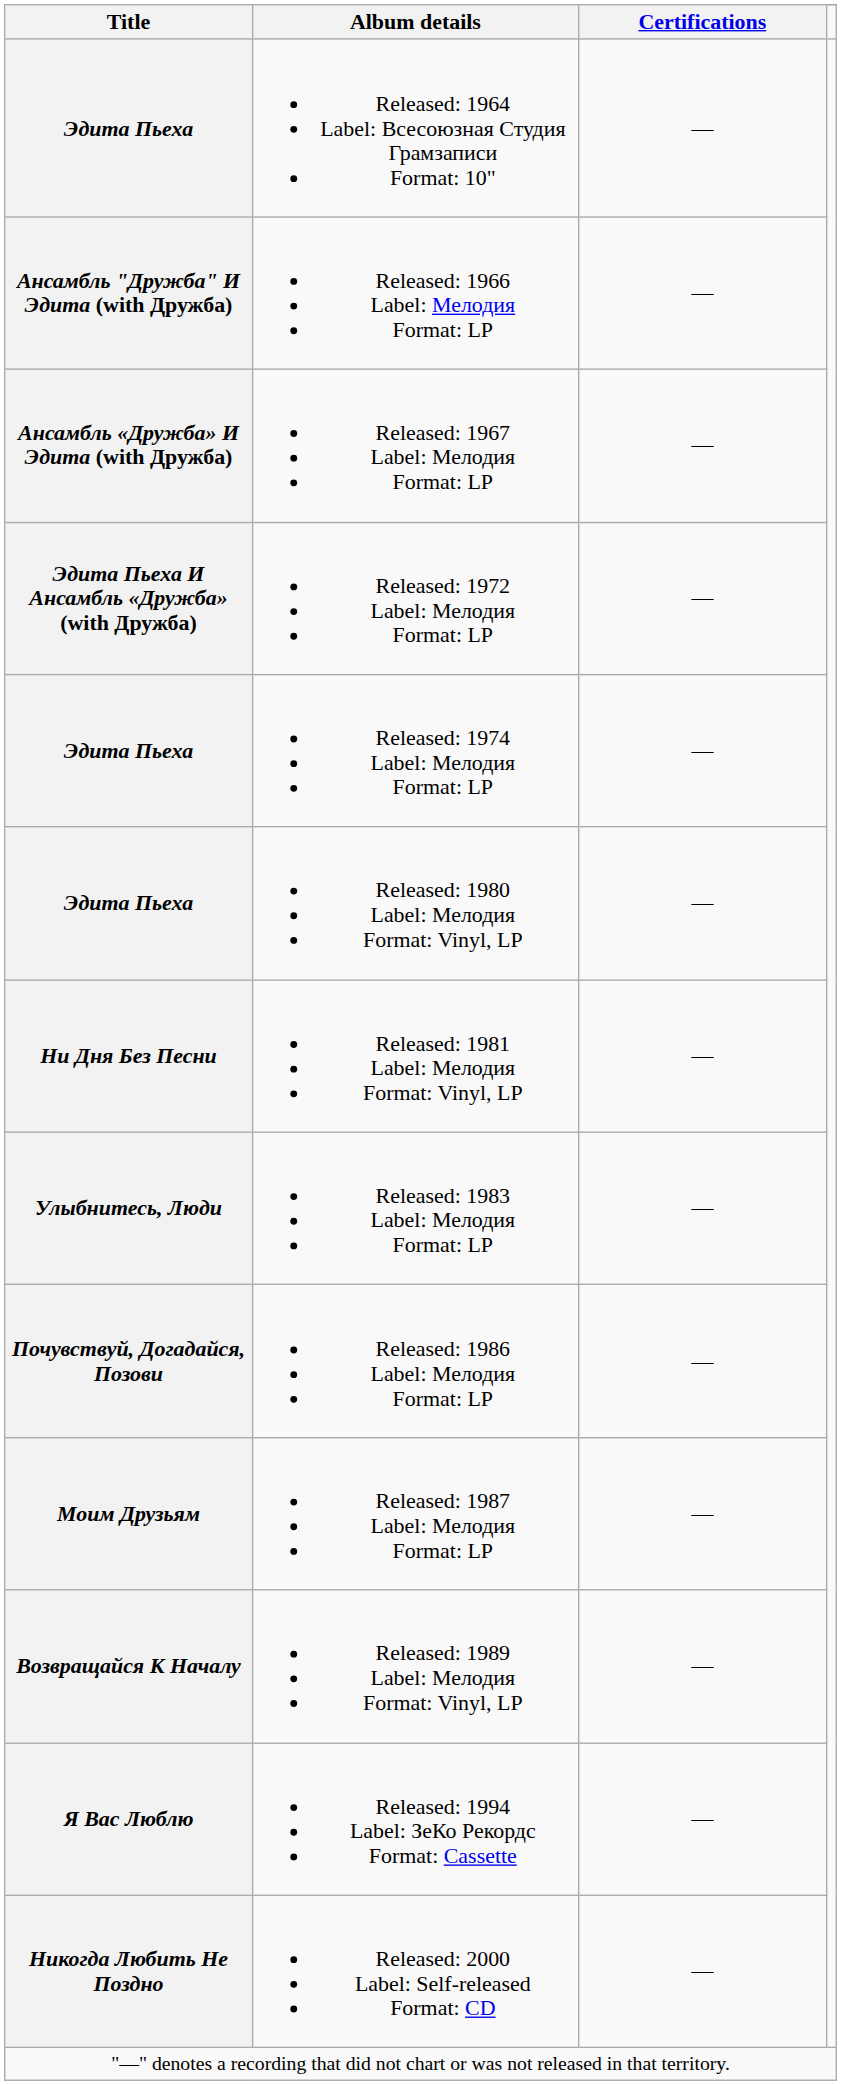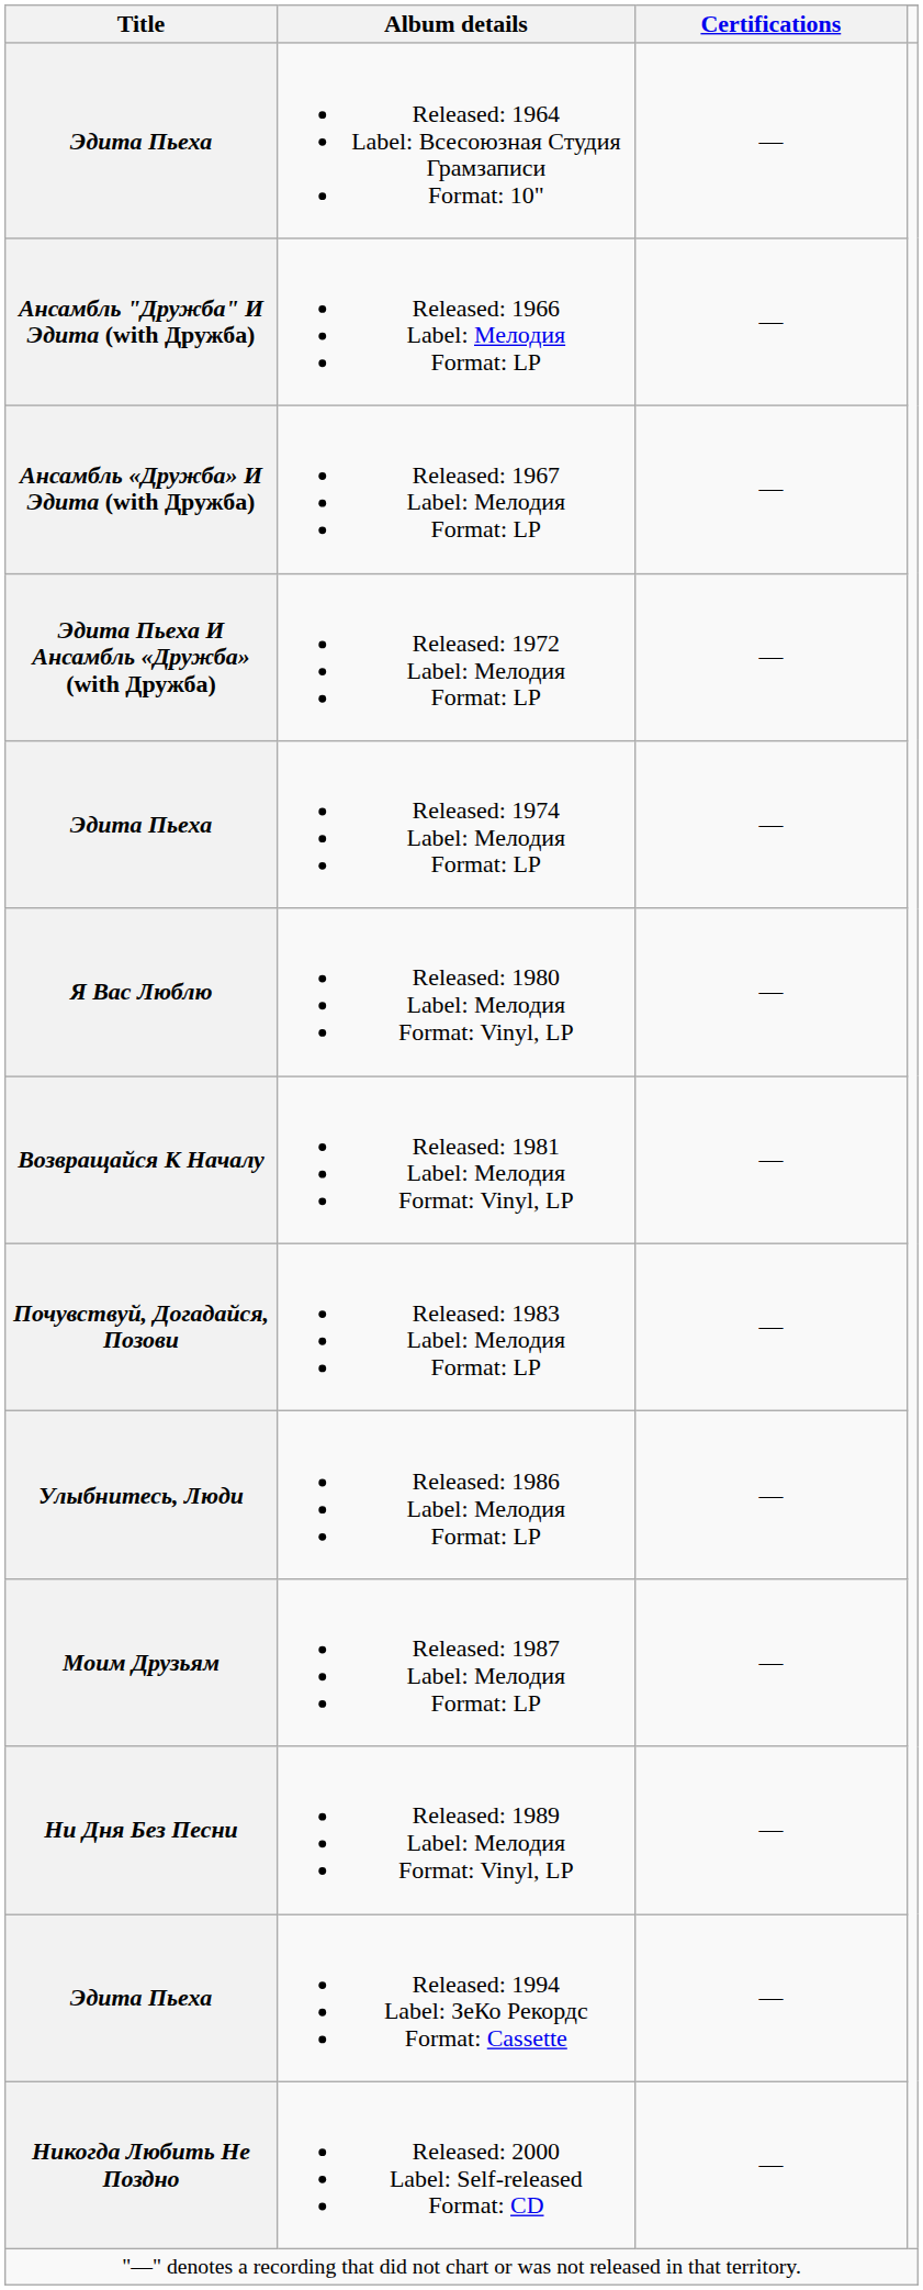Released: 1980 Label: Мелодия Format: Vinyl, LP | Title: Эдита Пьеха -> Я Вас Люблю
Released: 1981 Label: Мелодия Format: Vinyl, LP | Title: Ни Дня Без Песни -> Возвращайся К Началу
Released: 1983 Label: Мелодия Format: LP | Title: Улыбнитесь, Люди -> Почувствуй, Догадайся, Позови
Released: 1986 Label: Мелодия Format: LP | Title: Почувствуй, Догадайся, Позови -> Улыбнитесь, Люди
Released: 1989 Label: Мелодия Format: Vinyl, LP | Title: Возвращайся К Началу -> Ни Дня Без Песни
Released: 1994 Label: ЗеКо Рекордс Format: Cassette | Title: Я Вас Люблю -> Эдита Пьеха
